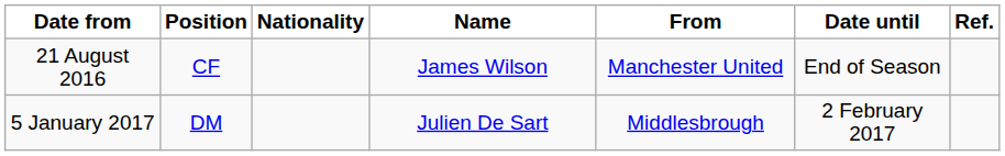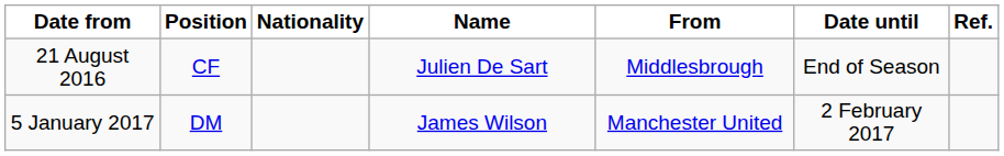21 August 2016 | Name: James Wilson -> Julien De Sart
21 August 2016 | From: Manchester United -> Middlesbrough
5 January 2017 | Name: Julien De Sart -> James Wilson
5 January 2017 | From: Middlesbrough -> Manchester United
